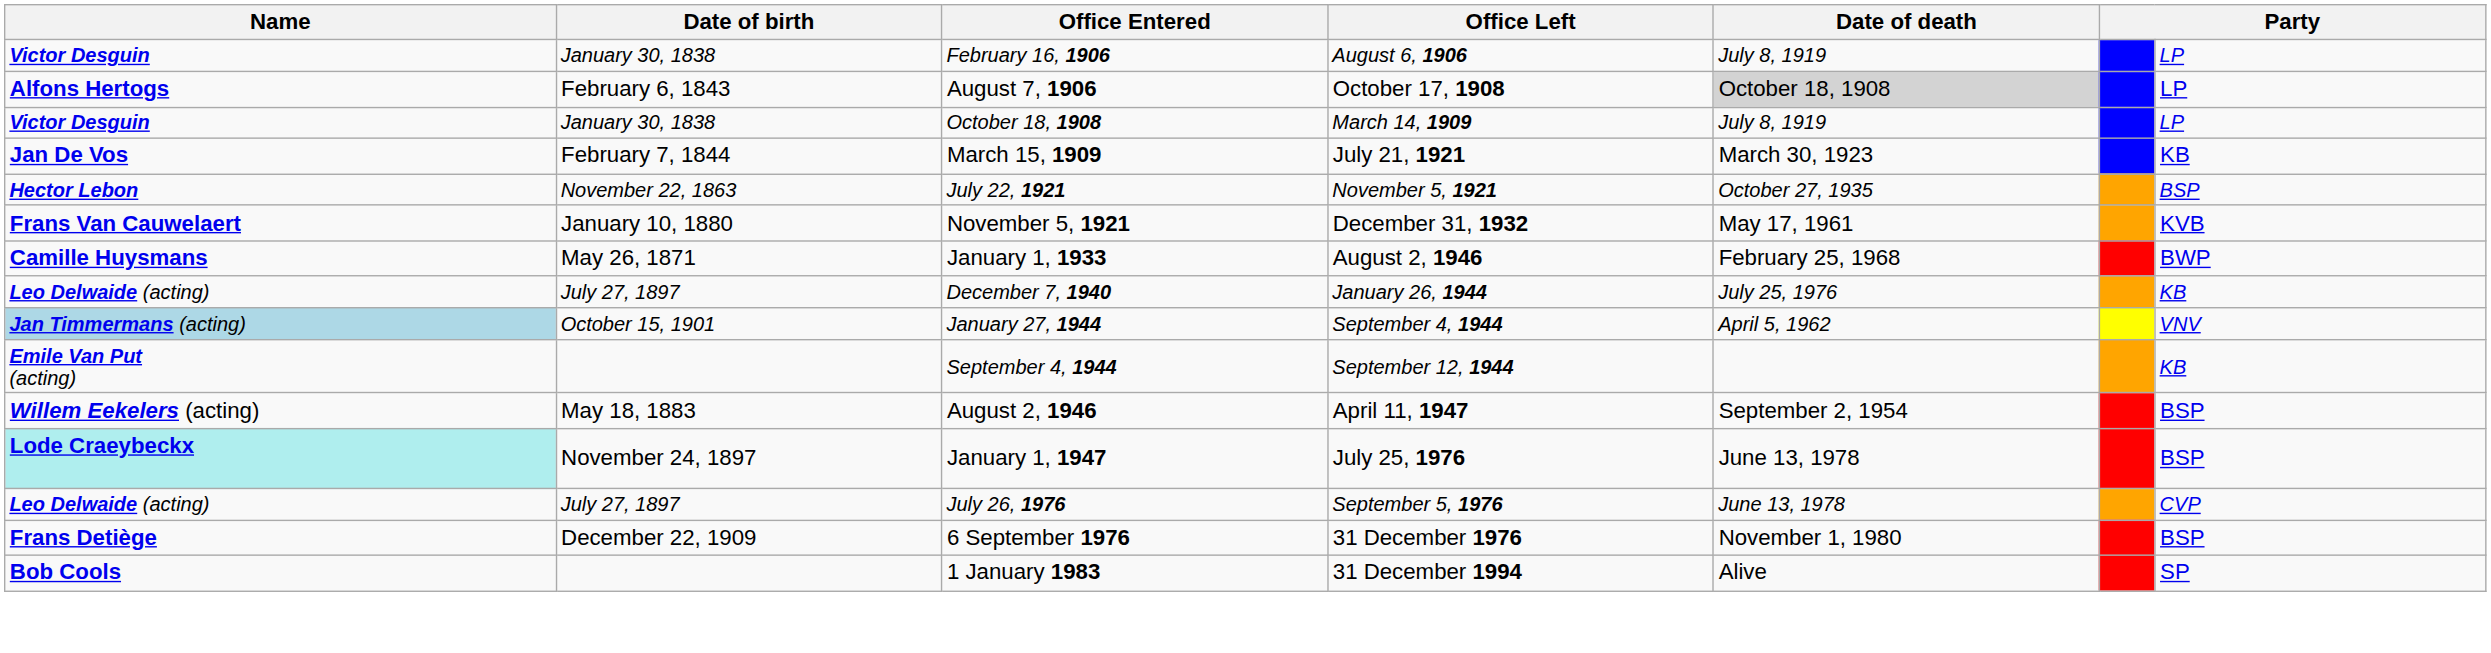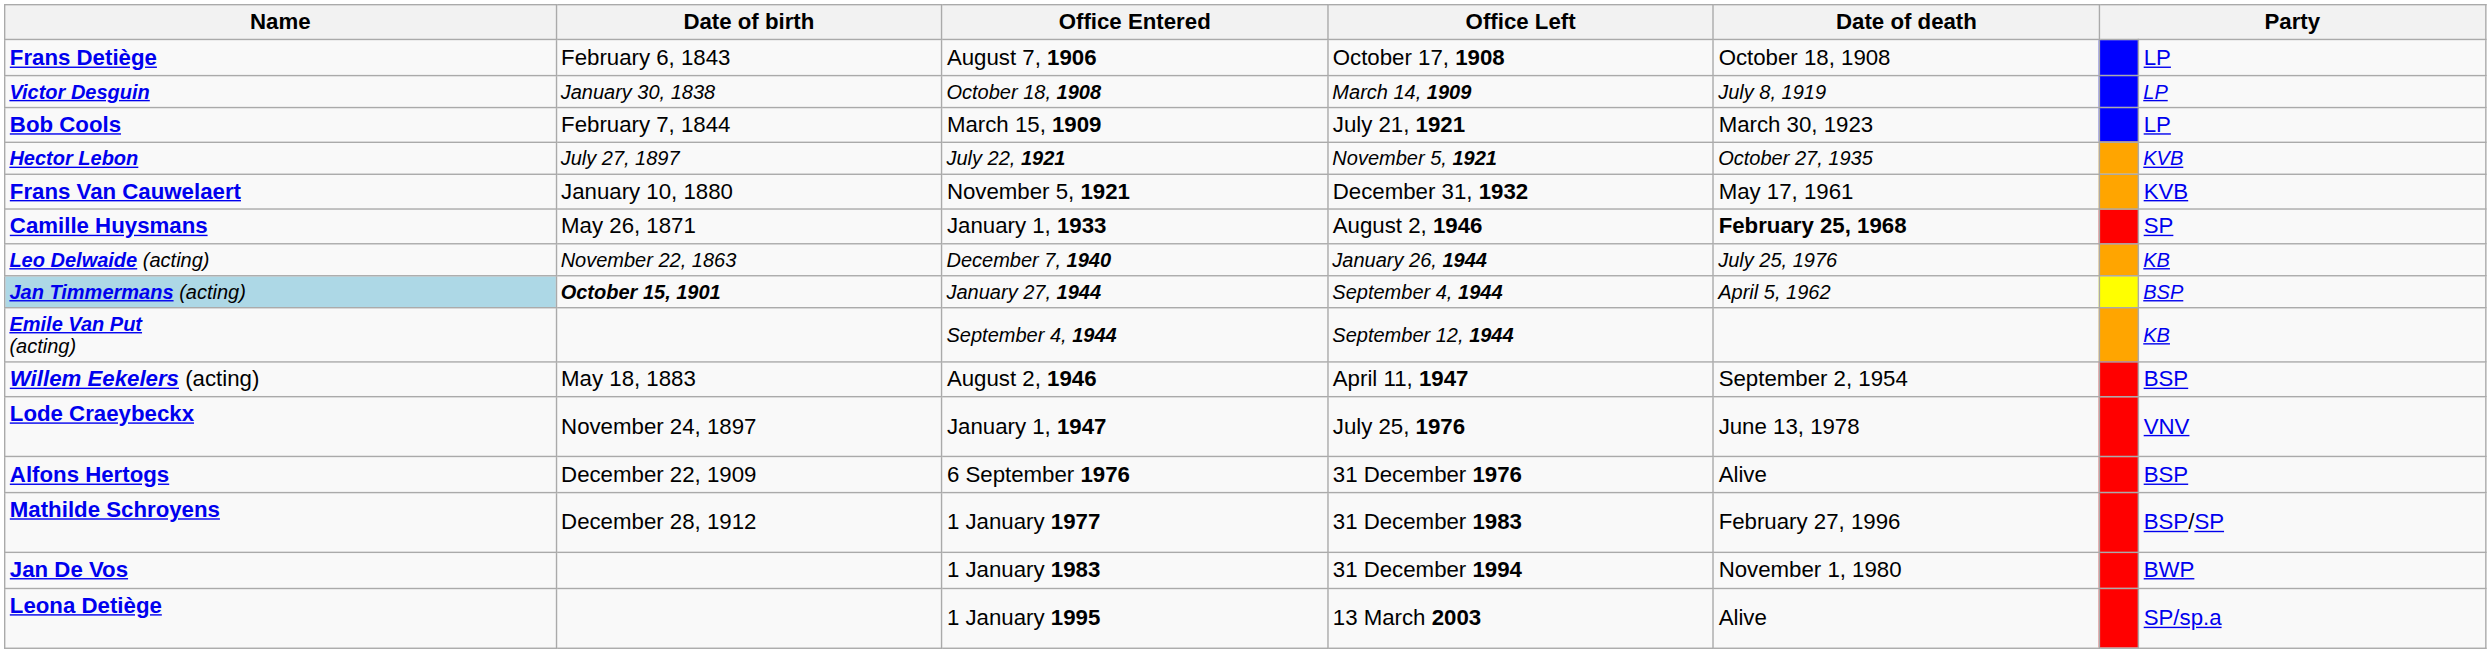- row: Victor Desguin | January 30, 1838 | February 16, 1906 | August 6, 1906 | July 8, 1919 | LP
August 7, 1906 | Name: Alfons Hertogs -> Frans Detiège
August 7, 1906 | Date of death: lightgrey background -> no background
March 15, 1909 | Name: Jan De Vos -> Bob Cools
March 15, 1909 | column 7: KB -> LP
July 22, 1921 | Date of birth: November 22, 1863 -> July 27, 1897
July 22, 1921 | column 7: BSP -> KVB
January 1, 1933 | Date of death: normal -> bold
January 1, 1933 | column 7: BWP -> SP
December 7, 1940 | Date of birth: July 27, 1897 -> November 22, 1863
January 27, 1944 | Date of birth: normal -> bold
January 27, 1944 | column 7: VNV -> BSP
January 1, 1947 | Name: paleturquoise background -> no background
January 1, 1947 | column 7: BSP -> VNV
- row: Leo Delwaide (acting) | July 27, 1897 | July 26, 1976 | September 5, 1976 | June 13, 1978 | CVP
6 September 1976 | Name: Frans Detiège -> Alfons Hertogs
6 September 1976 | Date of death: November 1, 1980 -> Alive
+ row: Mathilde Schroyens | December 28, 1912 | 1 January 1977 | 31 December 1983 | February 27, 1996 | BSP/SP
1 January 1983 | Name: Bob Cools -> Jan De Vos
1 January 1983 | Date of death: Alive -> November 1, 1980
1 January 1983 | column 7: SP -> BWP
+ row: Leona Detiège | 1 January 1995 | 13 March 2003 | Alive | SP/sp.a
